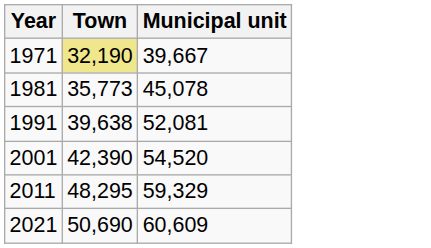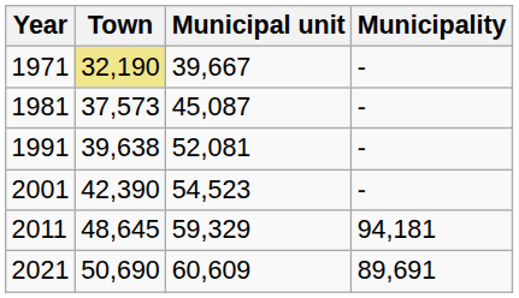+ column: Municipality | - | - | - | - | 94,181 | 89,691
1981 | Town: 35,773 -> 37,573
1981 | Municipal unit: 45,078 -> 45,087
2001 | Municipal unit: 54,520 -> 54,523
2011 | Town: 48,295 -> 48,645
